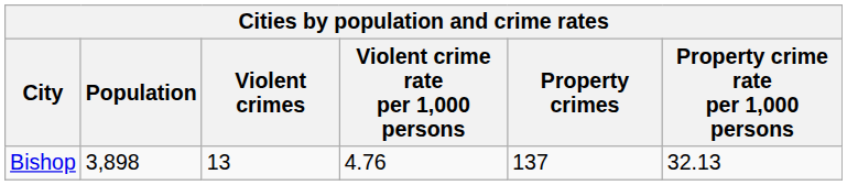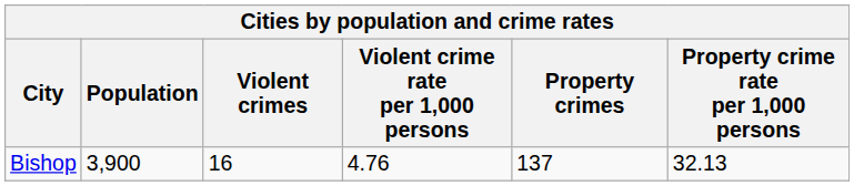Bishop | Population: 3,898 -> 3,900
Bishop | Violent crimes: 13 -> 16
